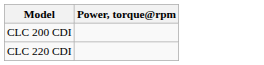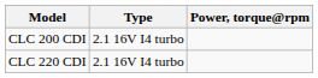+ column: Type | 2.1 16V I4 turbo | 2.1 16V I4 turbo
